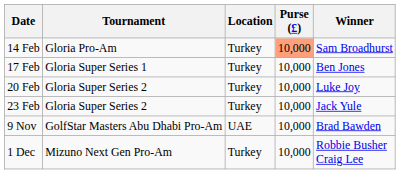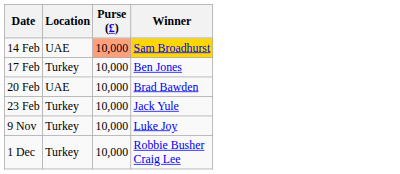- column: Tournament | Gloria Pro-Am | Gloria Super Series 1 | Gloria Super Series 2 | Gloria Super Series 2 | GolfStar Masters Abu Dhabi Pro-Am | Mizuno Next Gen Pro-Am
14 Feb | Location: Turkey -> UAE
14 Feb | Winner: no background -> gold background
20 Feb | Location: Turkey -> UAE
20 Feb | Winner: Luke Joy -> Brad Bawden
9 Nov | Location: UAE -> Turkey
9 Nov | Winner: Brad Bawden -> Luke Joy
